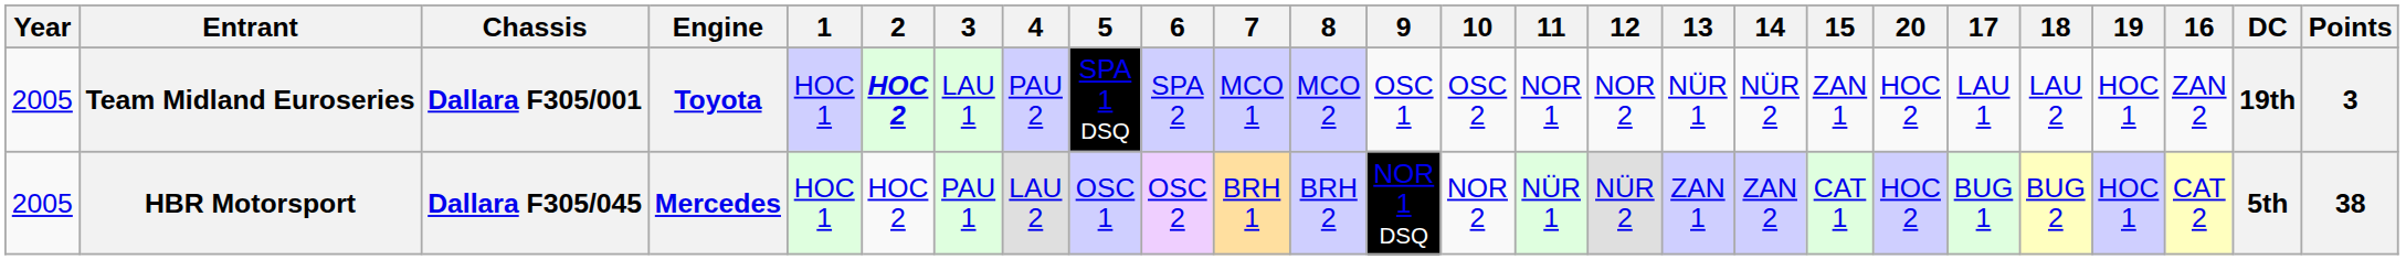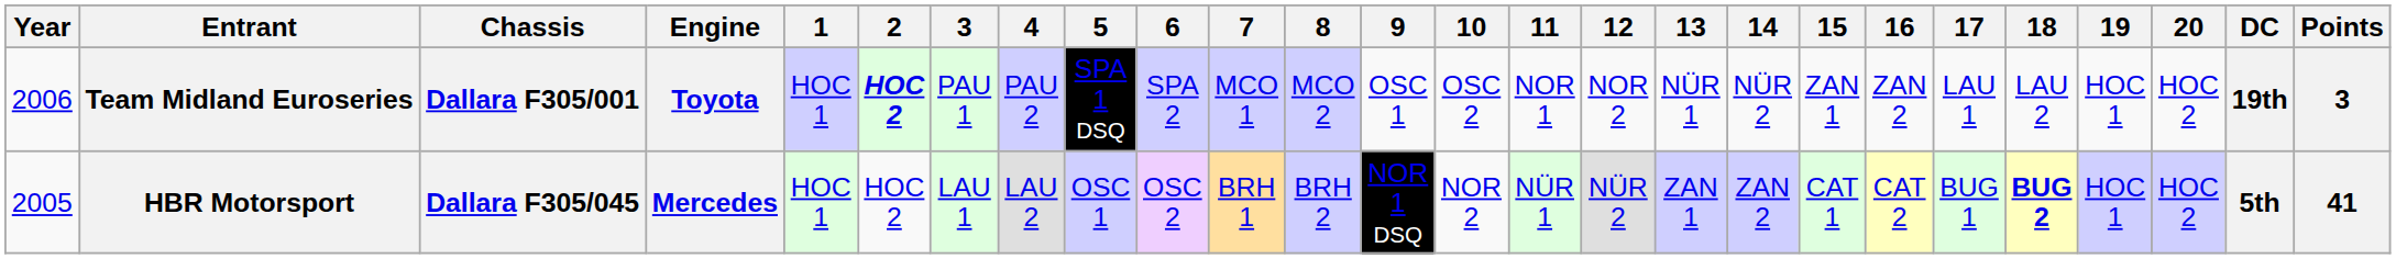columns swapped: 16 <-> 20
Team Midland Euroseries | Year: 2005 -> 2006
Team Midland Euroseries | 3: LAU 1 -> PAU 1
HBR Motorsport | 3: PAU 1 -> LAU 1
HBR Motorsport | 18: normal -> bold
HBR Motorsport | Points: 38 -> 41
